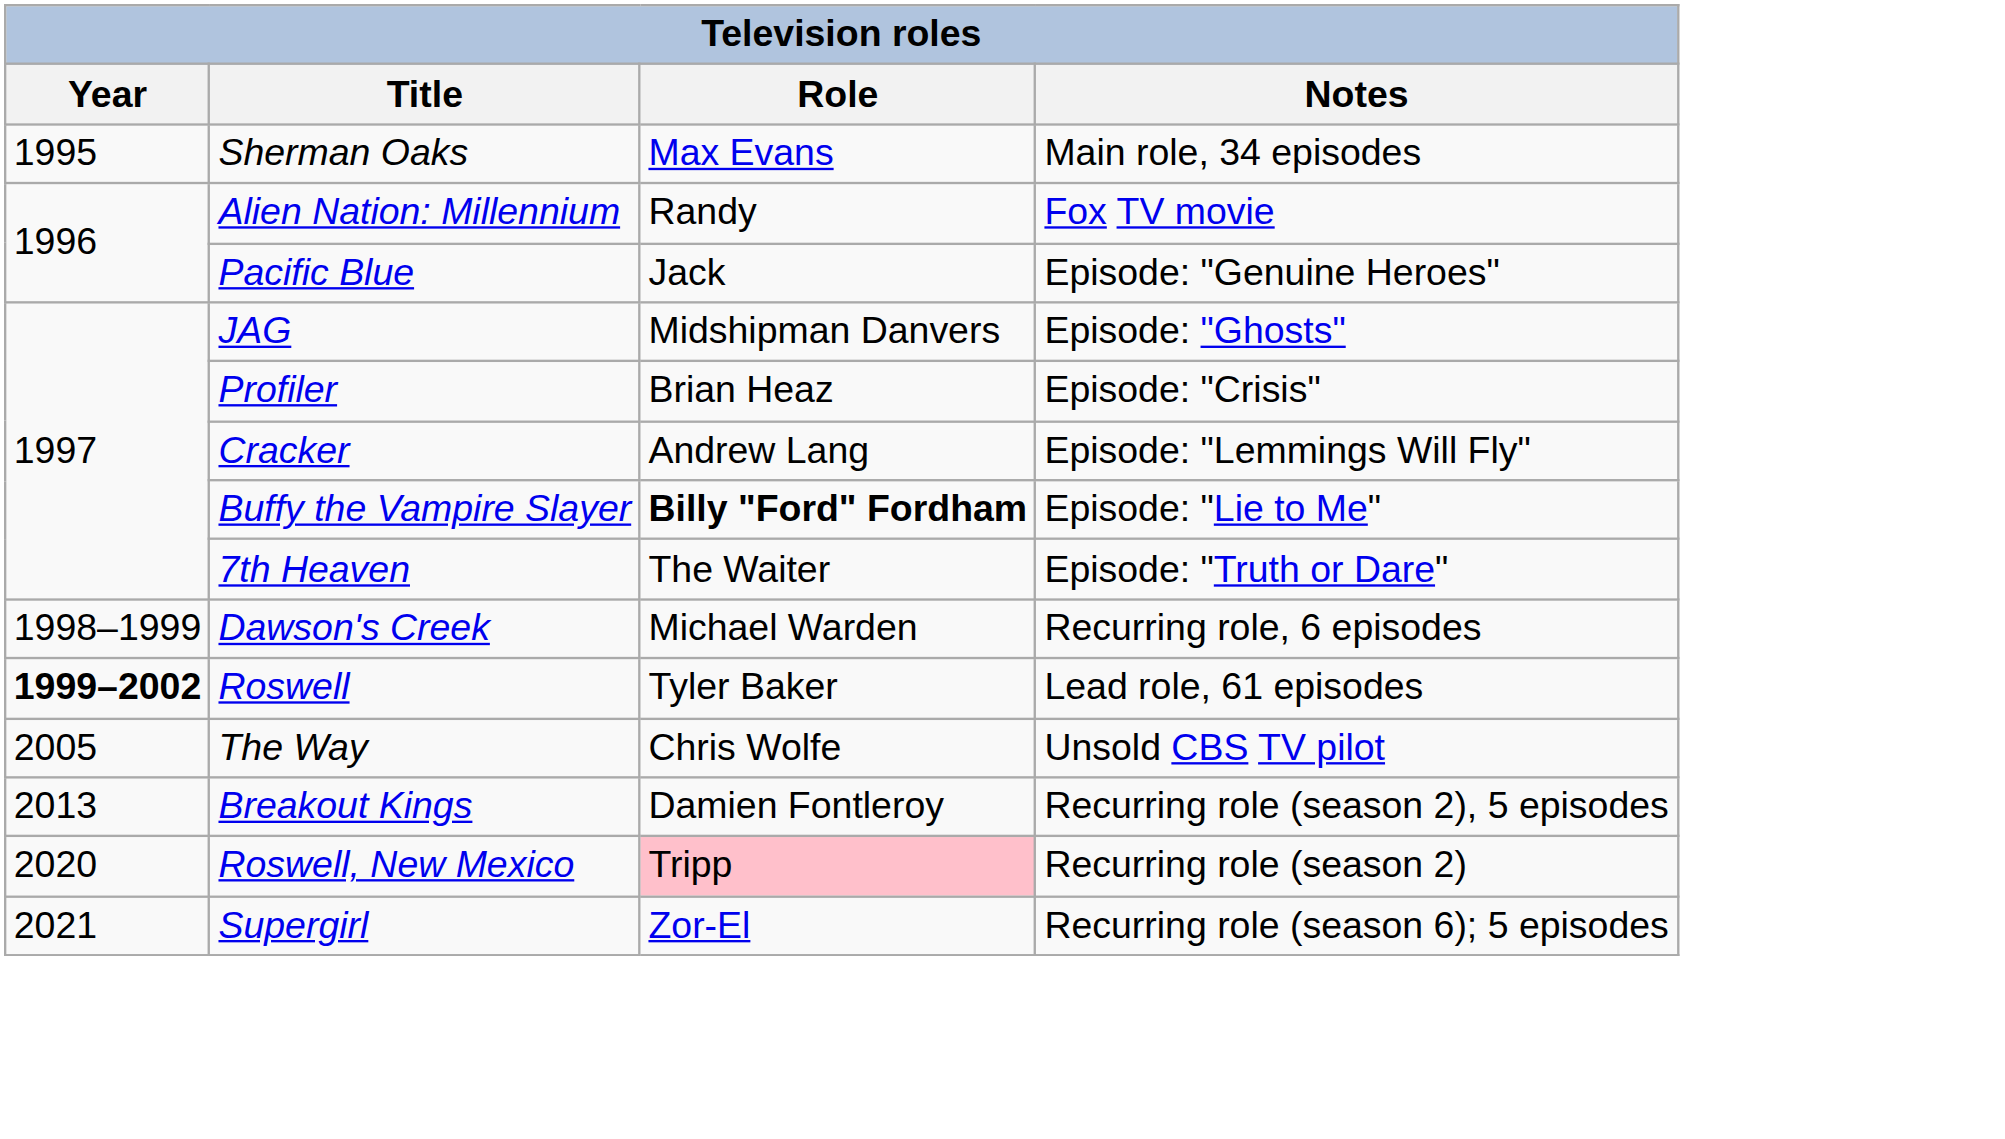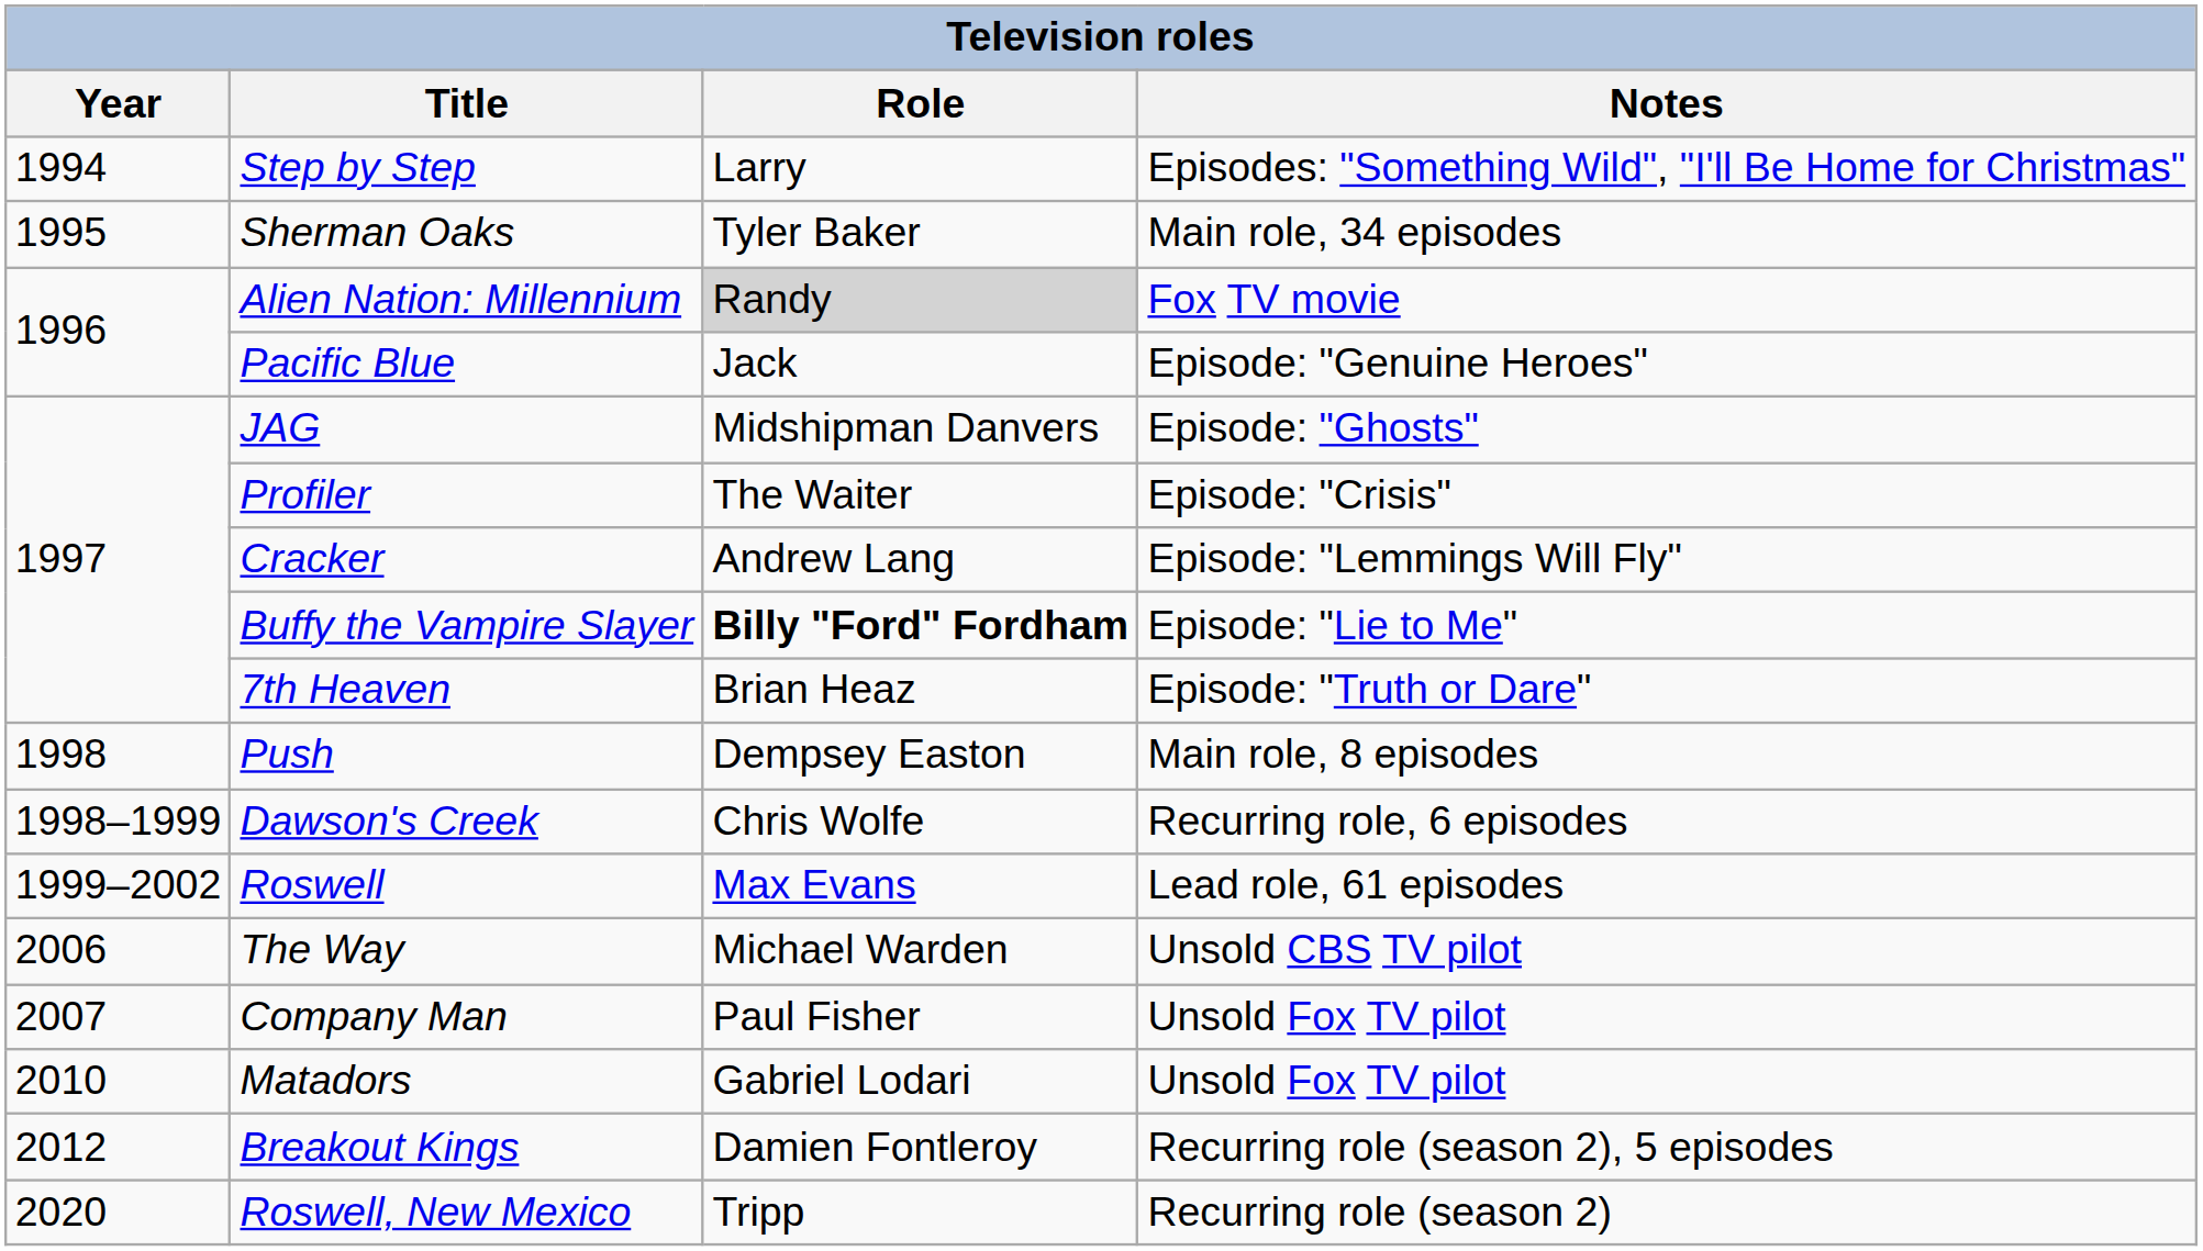+ row: 1994 | Step by Step | Larry | Episodes: "Something Wild", "I'll Be Home for Christmas"
Sherman Oaks | Role: Max Evans -> Tyler Baker
Alien Nation: Millennium | Role: no background -> lightgrey background
Profiler | Role: Brian Heaz -> The Waiter
7th Heaven | Role: The Waiter -> Brian Heaz
+ row: 1998 | Push | Dempsey Easton | Main role, 8 episodes
Dawson's Creek | Role: Michael Warden -> Chris Wolfe
Roswell | Year: bold -> normal
Roswell | Role: Tyler Baker -> Max Evans
The Way | Year: 2005 -> 2006
The Way | Role: Chris Wolfe -> Michael Warden
+ row: 2007 | Company Man | Paul Fisher | Unsold Fox TV pilot
+ row: 2010 | Matadors | Gabriel Lodari | Unsold Fox TV pilot
Breakout Kings | Year: 2013 -> 2012
Roswell, New Mexico | Role: pink background -> no background
- row: 2021 | Supergirl | Zor-El | Recurring role (season 6); 5 episodes
